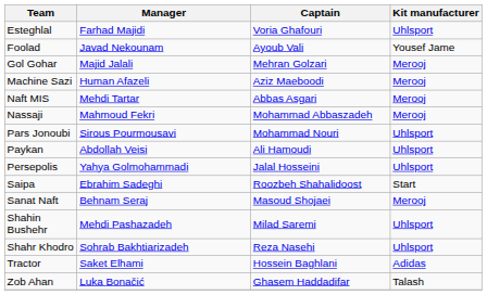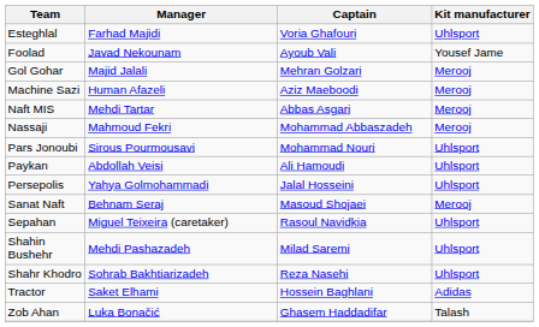- row: Saipa | Ebrahim Sadeghi | Roozbeh Shahalidoost | Start
+ row: Sepahan | Miguel Teixeira (caretaker) | Rasoul Navidkia | Uhlsport
